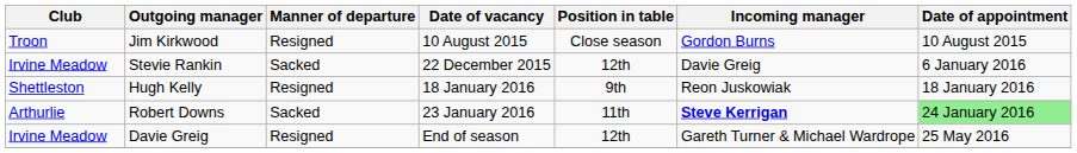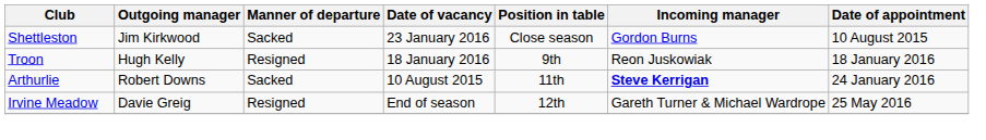Jim Kirkwood | Club: Troon -> Shettleston
Jim Kirkwood | Manner of departure: Resigned -> Sacked
Jim Kirkwood | Date of vacancy: 10 August 2015 -> 23 January 2016
- row: Irvine Meadow | Stevie Rankin | Sacked | 22 December 2015 | 12th | Davie Greig | 6 January 2016
Hugh Kelly | Club: Shettleston -> Troon
Robert Downs | Date of vacancy: 23 January 2016 -> 10 August 2015
Robert Downs | Date of appointment: lightgreen background -> no background
